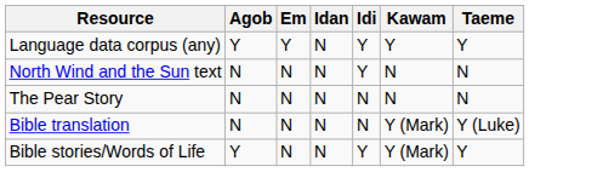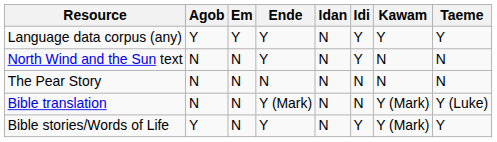+ column: Ende | Y | Y | N | Y (Mark) | Y
